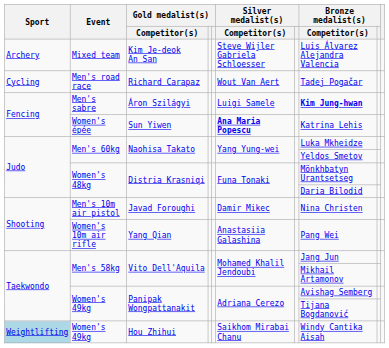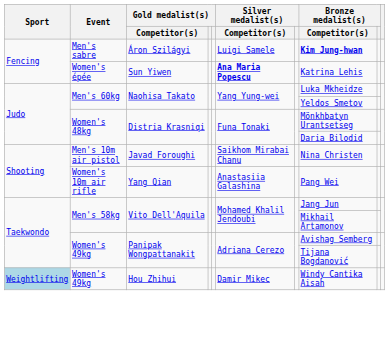- row: Archery | Mixed team | Kim Je-deok An San | Steve Wijler Gabriela Schloesser | Luis Álvarez Alejandra Valencia
- row: Cycling | Men's road race | Richard Carapaz | Wout Van Aert | Tadej Pogačar
Javad Foroughi | Silver medalist(s) / Competitor(s): Damir Mikec -> Saikhom Mirabai Chanu
Hou Zhihui | Silver medalist(s) / Competitor(s): Saikhom Mirabai Chanu -> Damir Mikec
